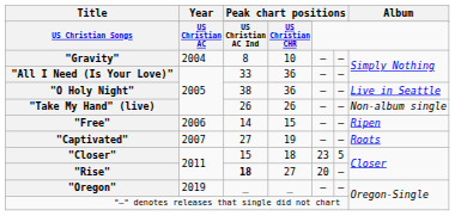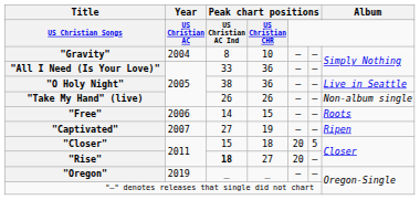"Free" | Album: Ripen -> Roots
"Captivated" | Album: Roots -> Ripen
"Closer" | column 5: 23 -> 20
